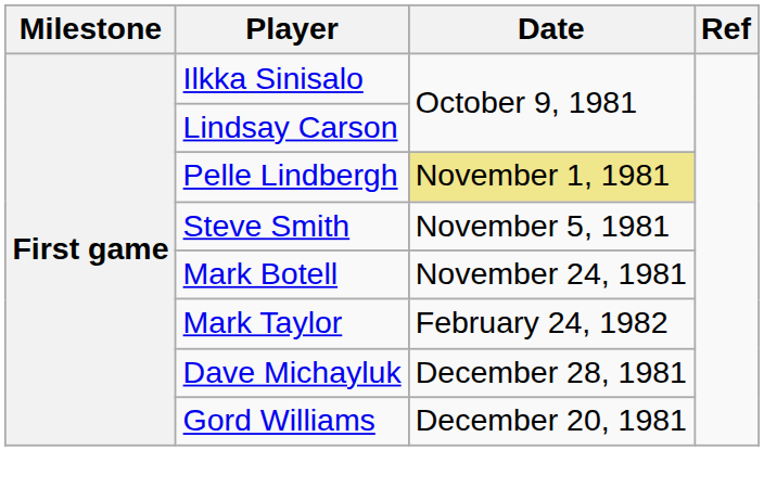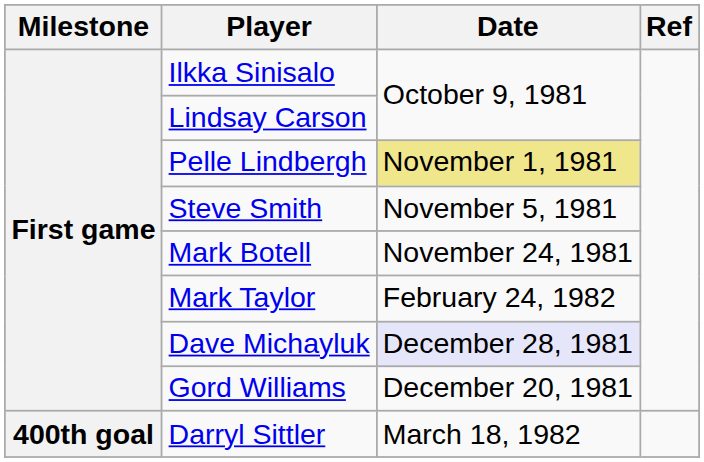Dave Michayluk | Date: no background -> lavender background
+ row: 400th goal | Darryl Sittler | March 18, 1982
